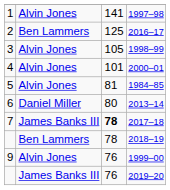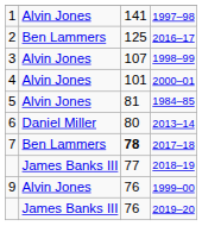1998–99 | column 3: 105 -> 107
2017–18 | column 2: James Banks III -> Ben Lammers
2018–19 | column 2: Ben Lammers -> James Banks III
2018–19 | column 3: 78 -> 77
